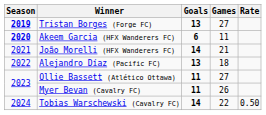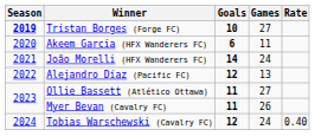Tristan Borges (Forge FC) | Goals: 13 -> 10
Akeem Garcia (HFX Wanderers FC) | Season: bold -> normal
João Morelli (HFX Wanderers FC) | Games: 21 -> 24
Alejandro Díaz (Pacific FC) | Goals: 13 -> 12
Alejandro Díaz (Pacific FC) | Games: 18 -> 13
Tobias Warschewski (Cavalry FC) | Goals: 14 -> 12
Tobias Warschewski (Cavalry FC) | Games: 22 -> 24
Tobias Warschewski (Cavalry FC) | Rate: 0.50 -> 0.40
